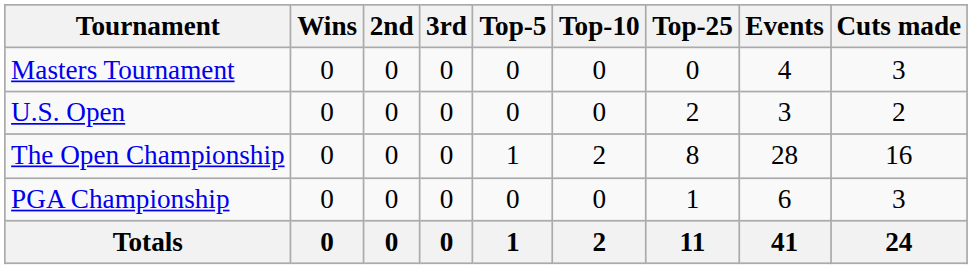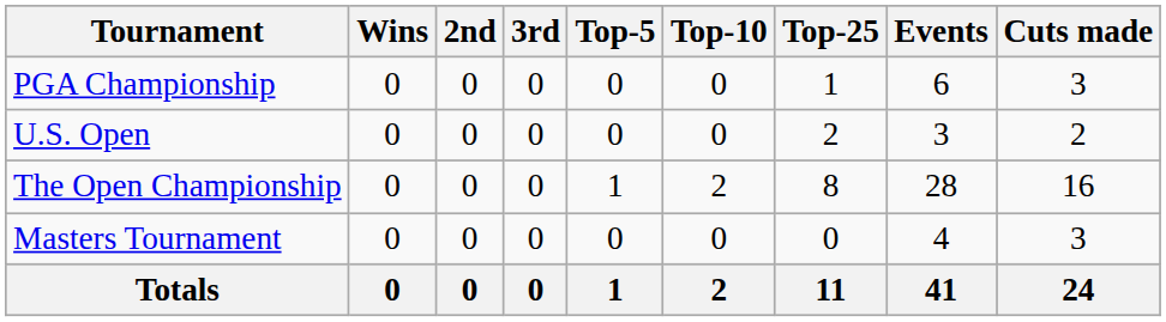rows swapped: Masters Tournament <-> PGA Championship
